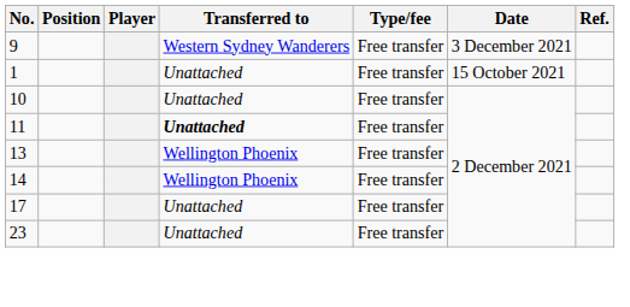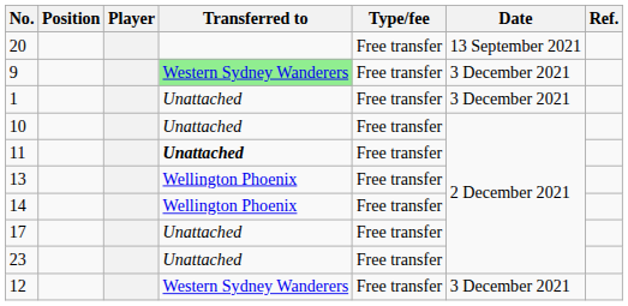+ row: 20 | Free transfer | 13 September 2021
9 | Transferred to: no background -> lightgreen background
1 | Date: 15 October 2021 -> 3 December 2021
+ row: 12 | Western Sydney Wanderers | Free transfer | 3 December 2021
